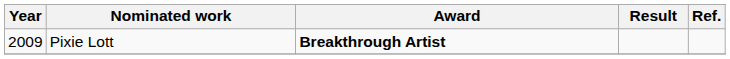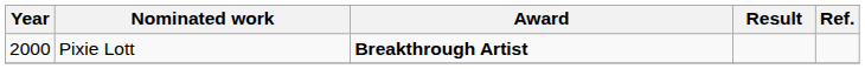Pixie Lott | Year: 2009 -> 2000
